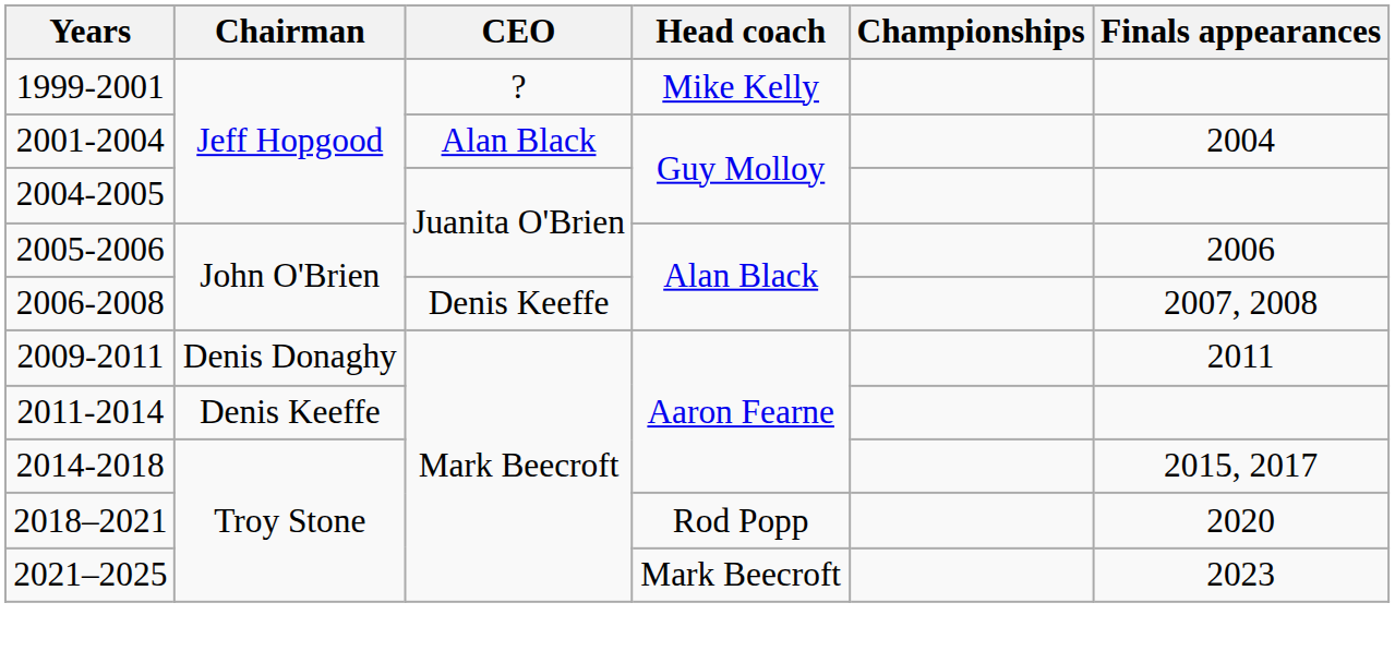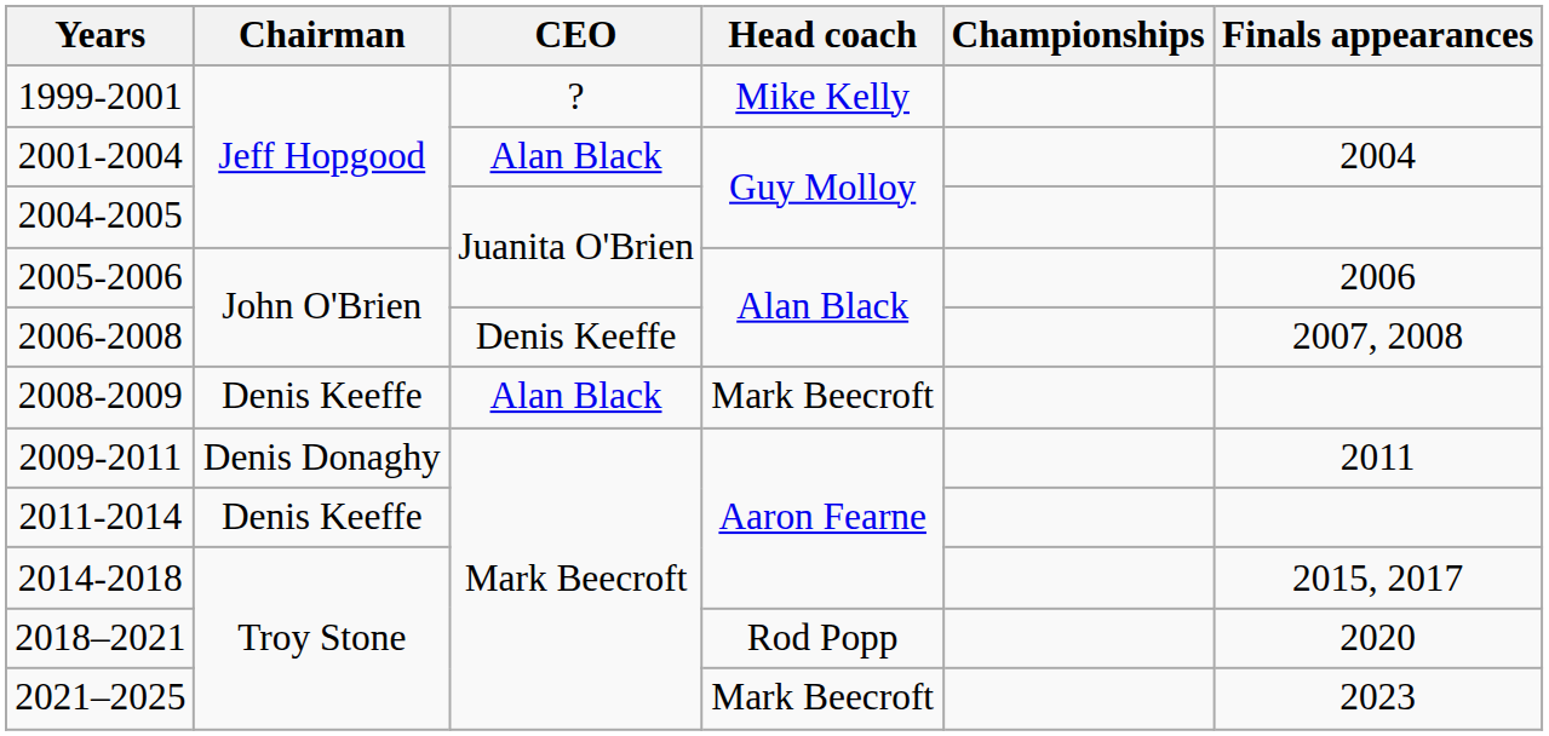+ row: 2008-2009 | Denis Keeffe | Alan Black | Mark Beecroft
